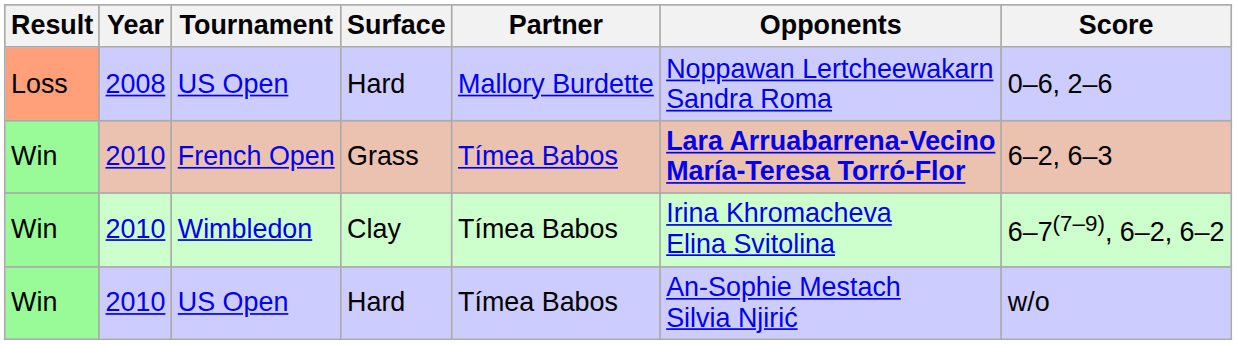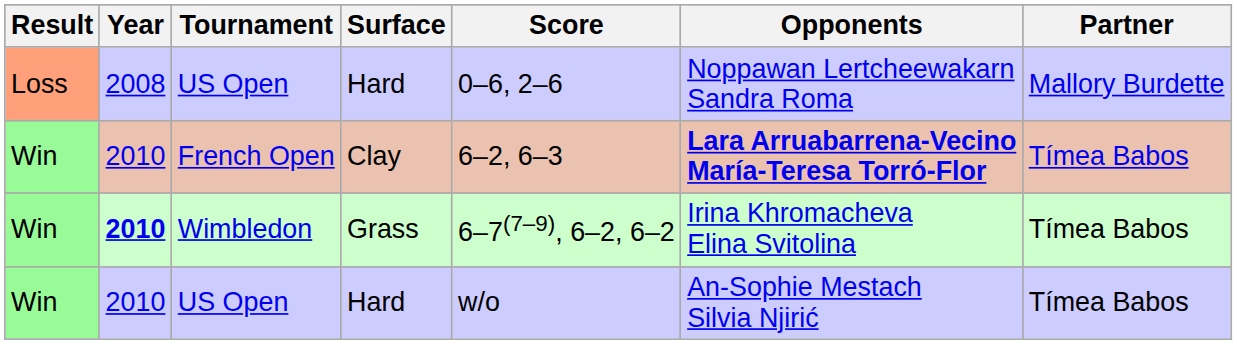columns swapped: Partner <-> Score
French Open | Surface: Grass -> Clay
Wimbledon | Year: normal -> bold
Wimbledon | Surface: Clay -> Grass
